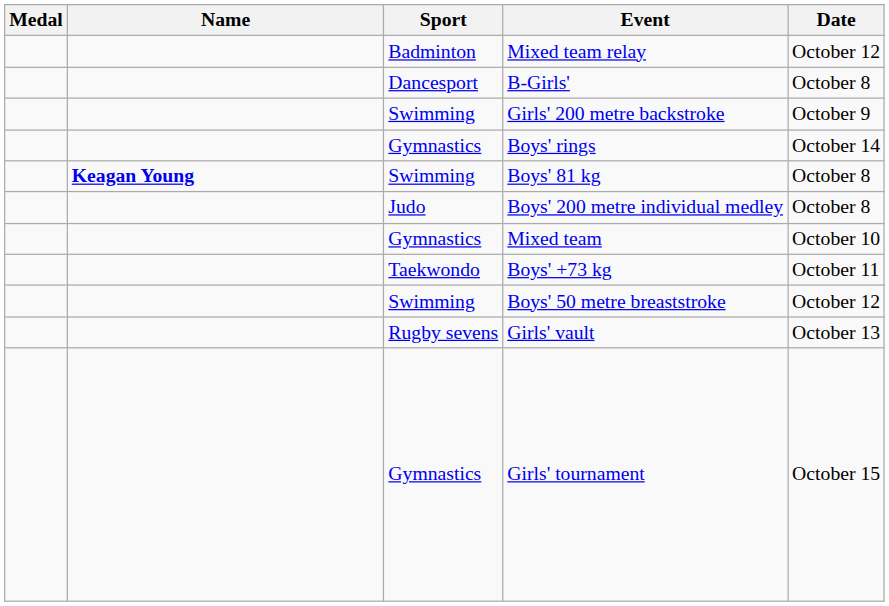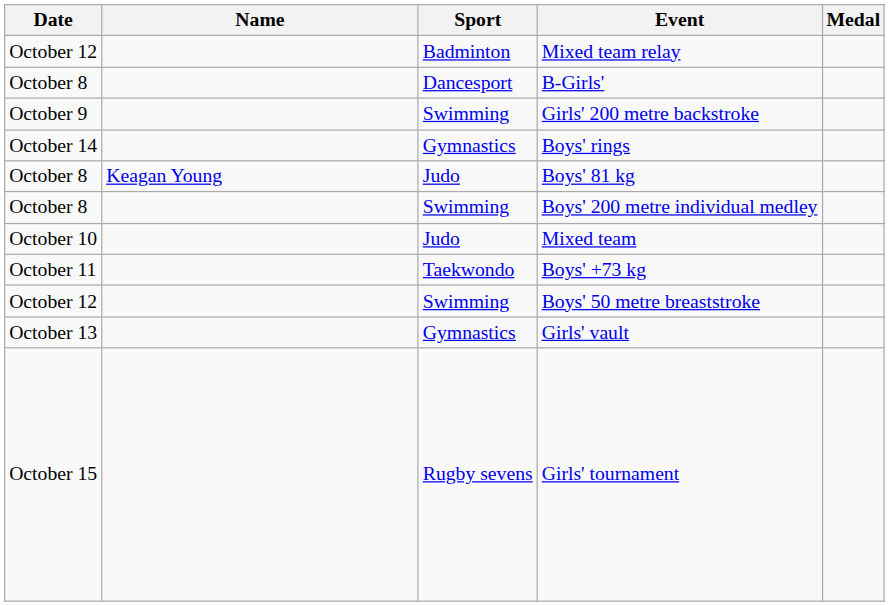columns swapped: Medal <-> Date
Boys' 81 kg | Name: bold -> normal
Boys' 81 kg | Sport: Swimming -> Judo
Boys' 200 metre individual medley | Sport: Judo -> Swimming
Mixed team | Sport: Gymnastics -> Judo
Girls' vault | Sport: Rugby sevens -> Gymnastics
Girls' tournament | Sport: Gymnastics -> Rugby sevens
